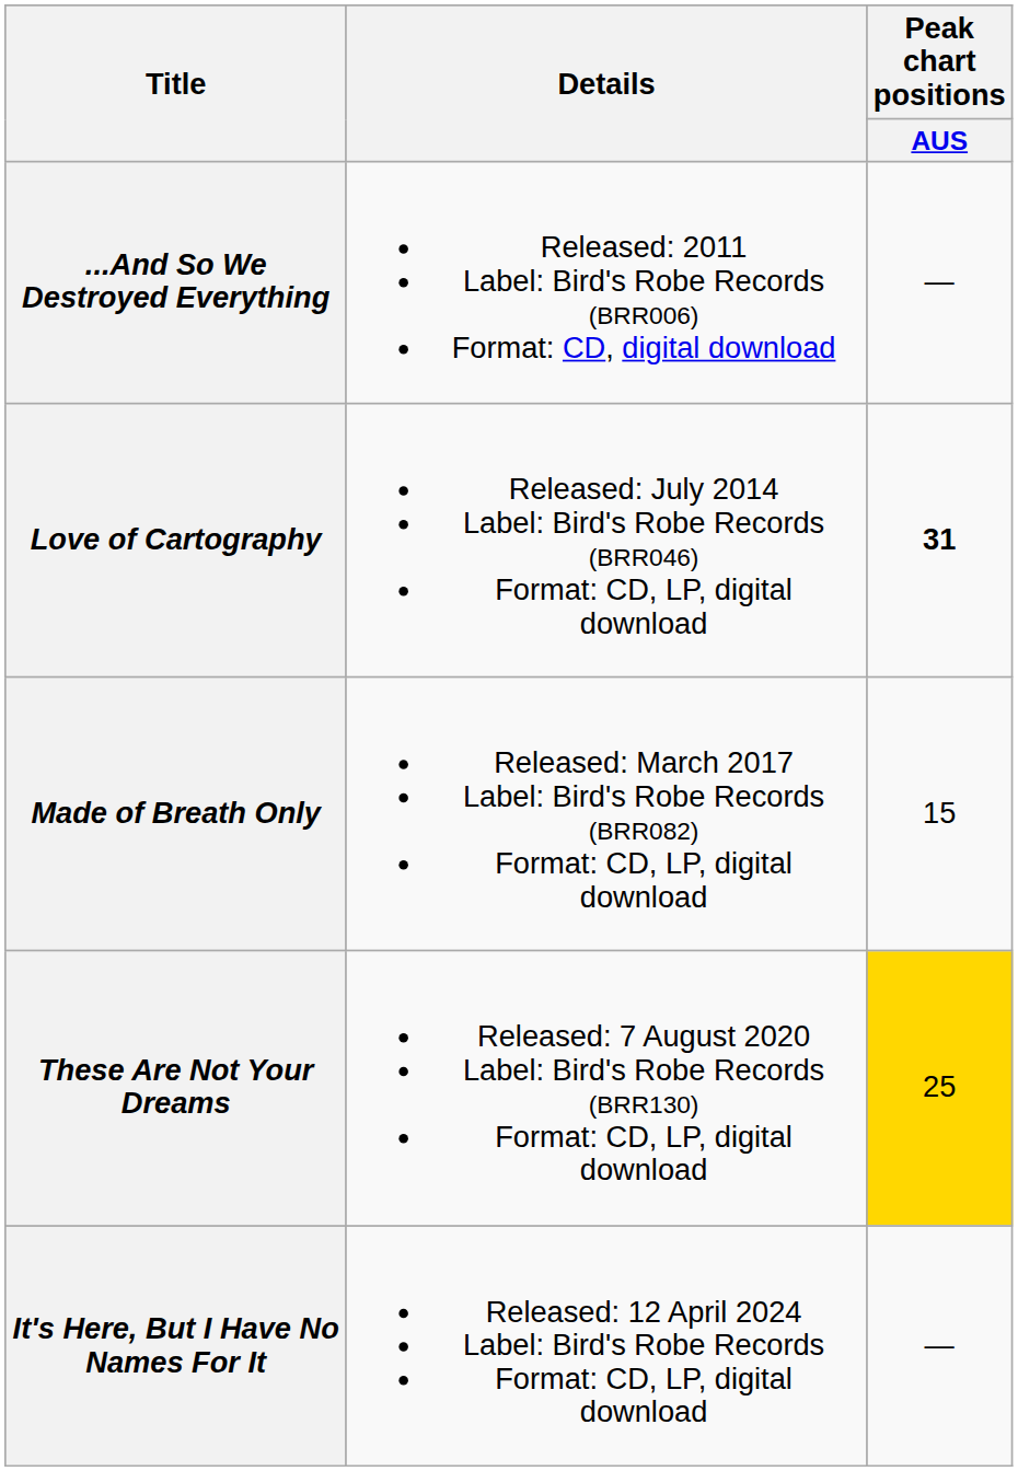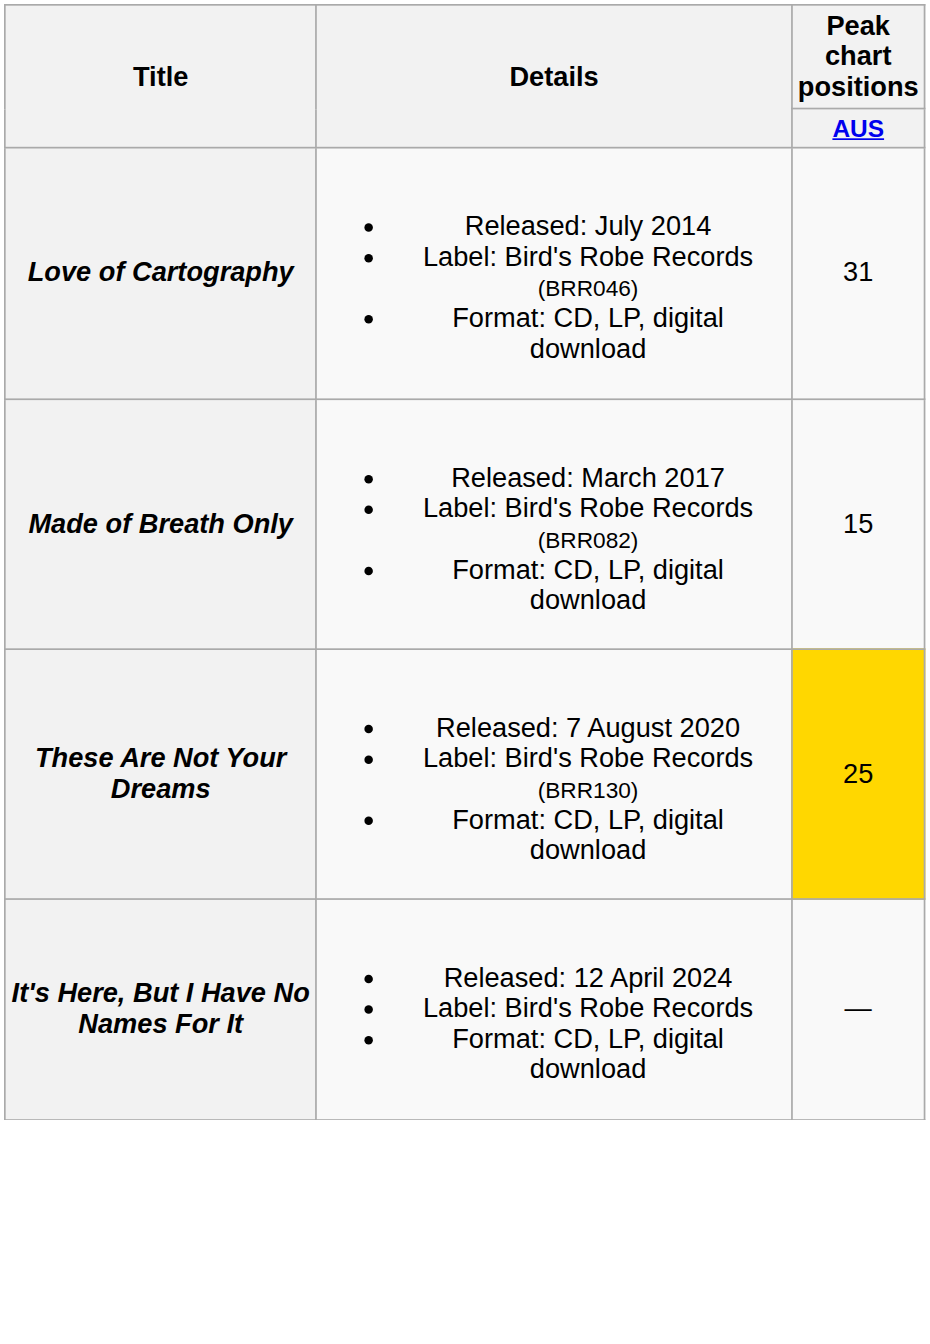- row: ...And So We Destroyed Everything | Released: 2011 Label: Bird's Robe Records (BRR006) Format: CD, digital download | —
Love of Cartography | Peak chart positions / AUS: bold -> normal
